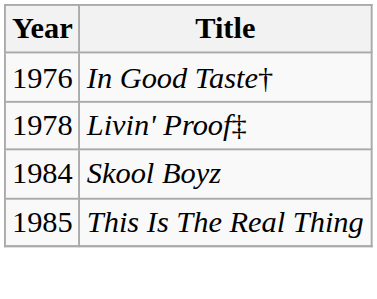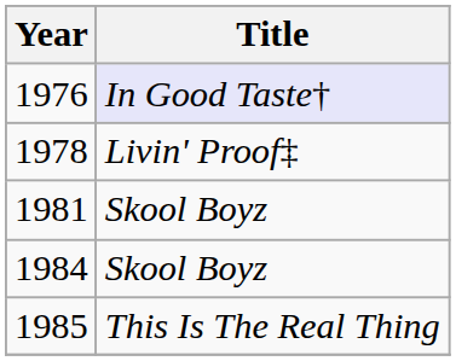1976 | Title: no background -> lavender background
+ row: 1981 | Skool Boyz
